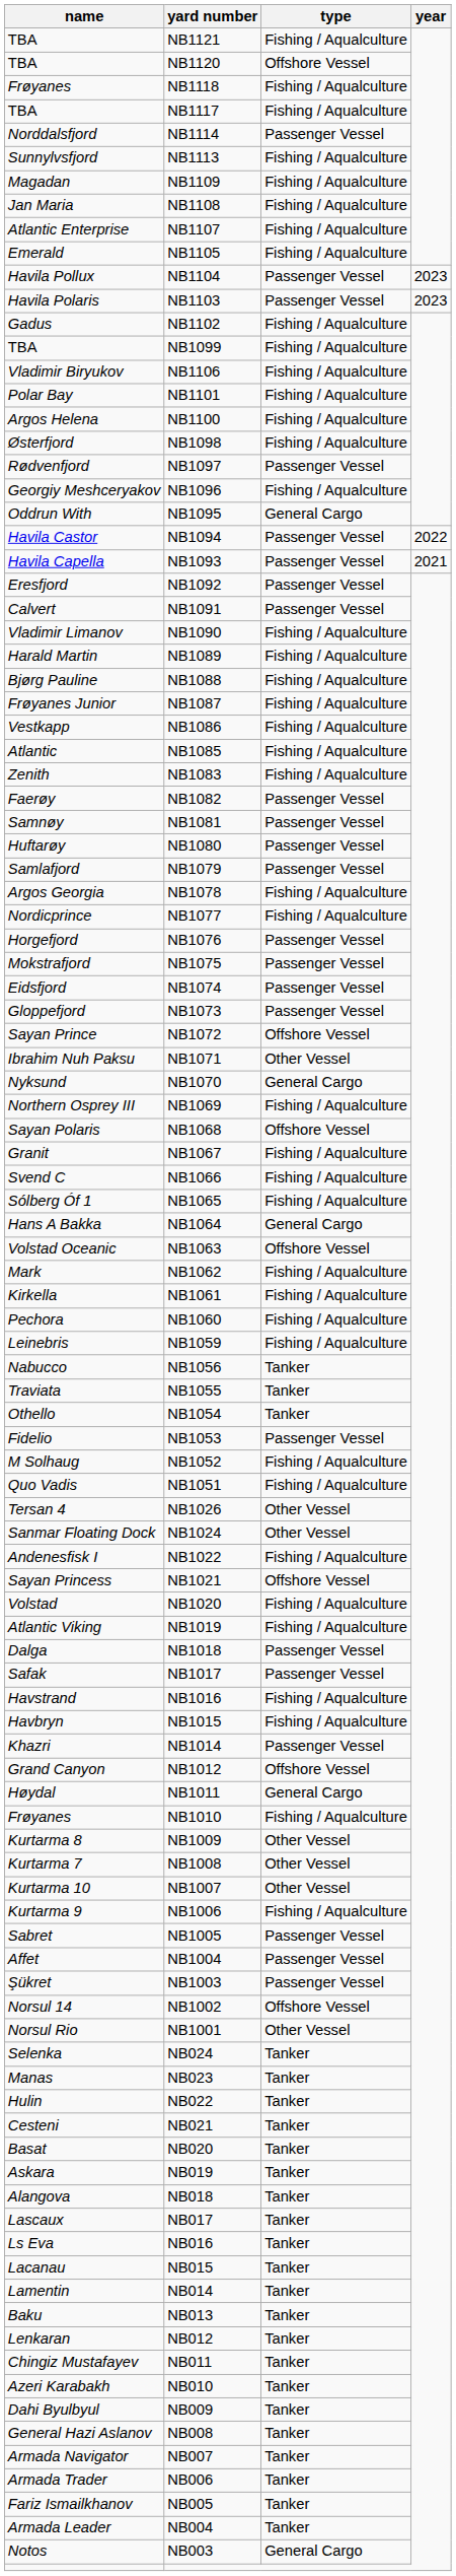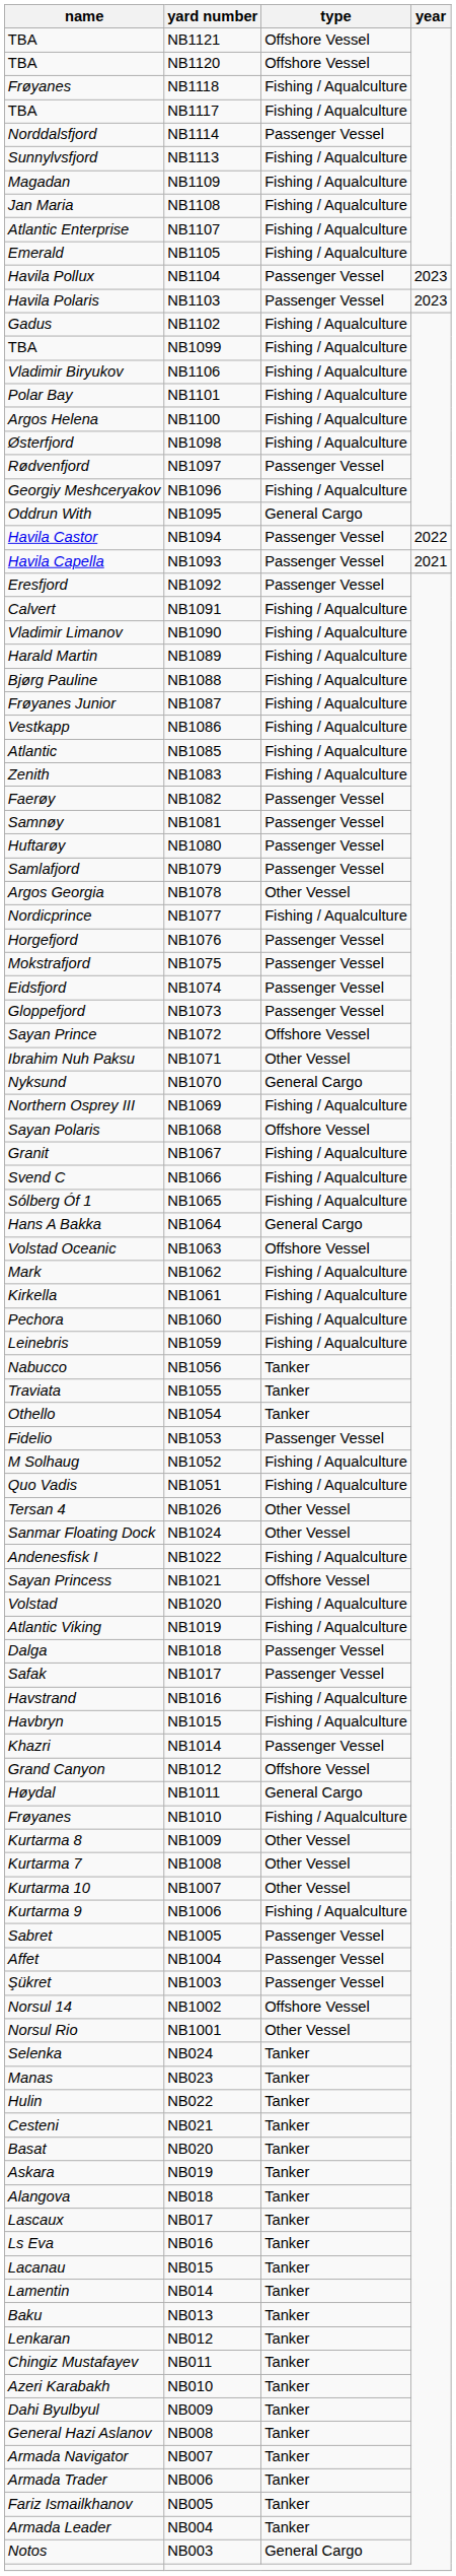NB1121 | type: Fishing / Aqualculture -> Offshore Vessel
NB1091 | type: Passenger Vessel -> Fishing / Aqualculture
NB1078 | type: Fishing / Aqualculture -> Other Vessel
